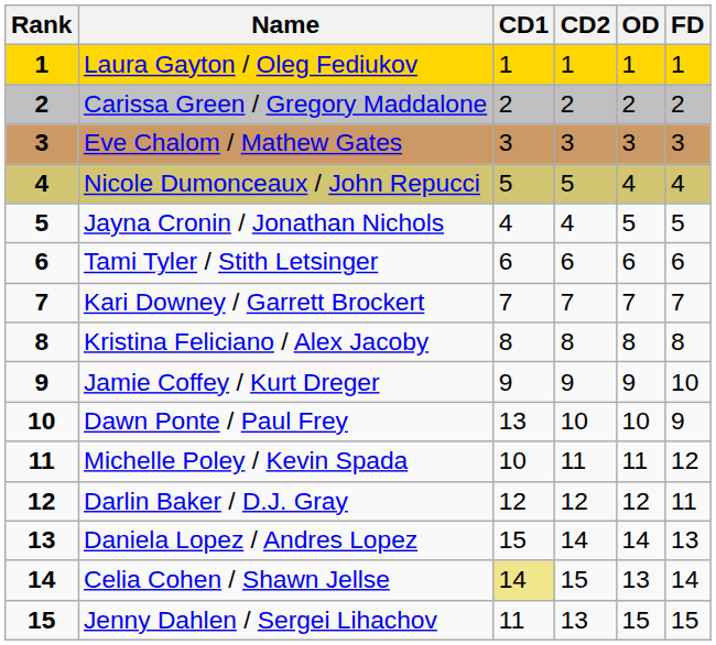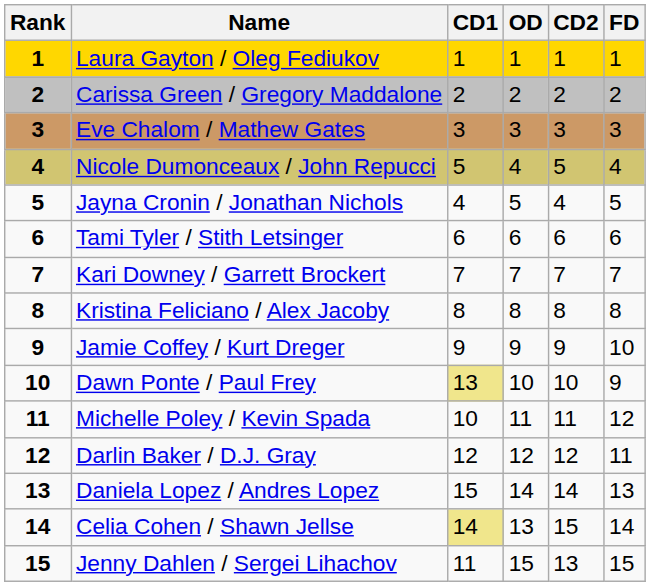columns swapped: CD2 <-> OD
Dawn Ponte / Paul Frey | CD1: no background -> khaki background
